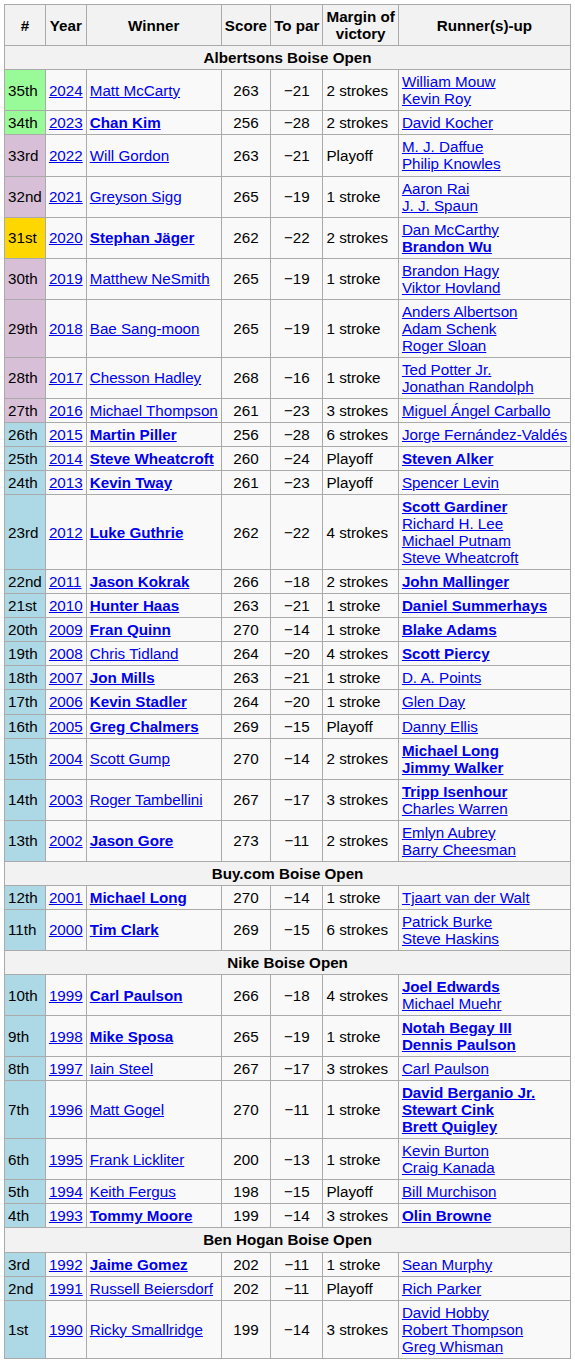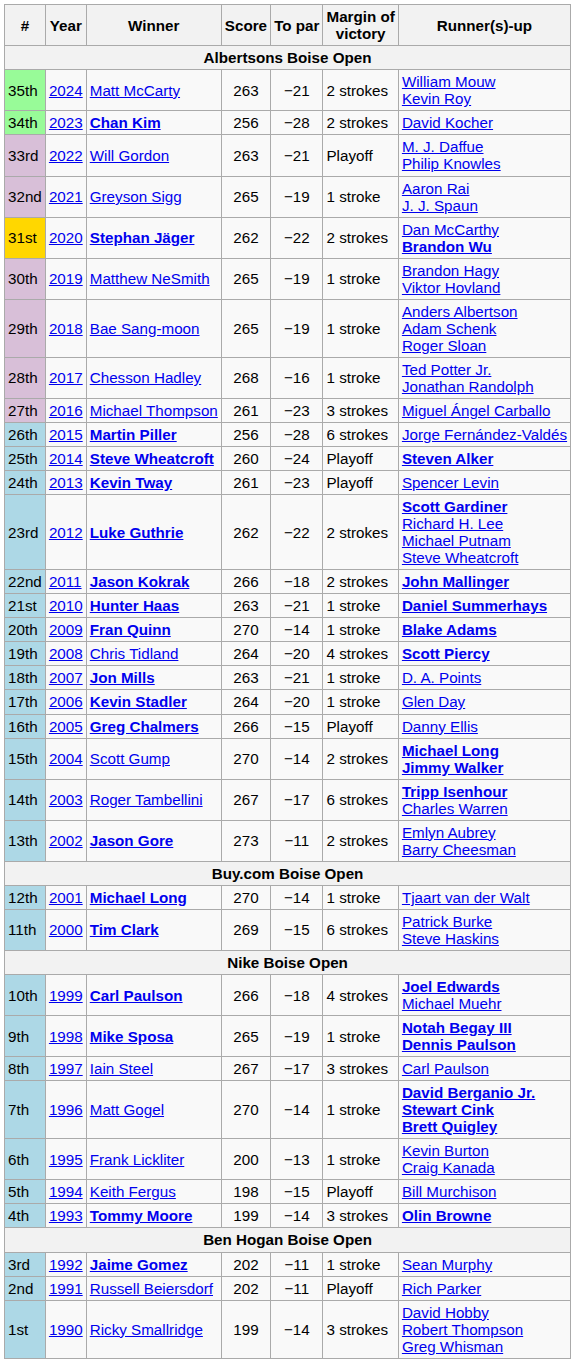23rd | Margin of victory: 4 strokes -> 2 strokes
16th | Score: 269 -> 266
14th | Margin of victory: 3 strokes -> 6 strokes
7th | To par: −11 -> −14
